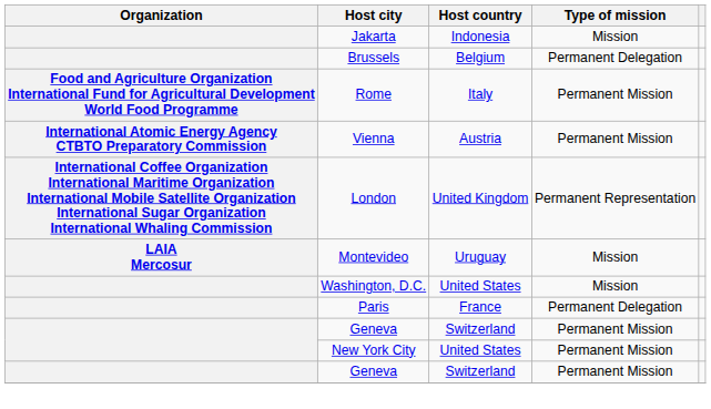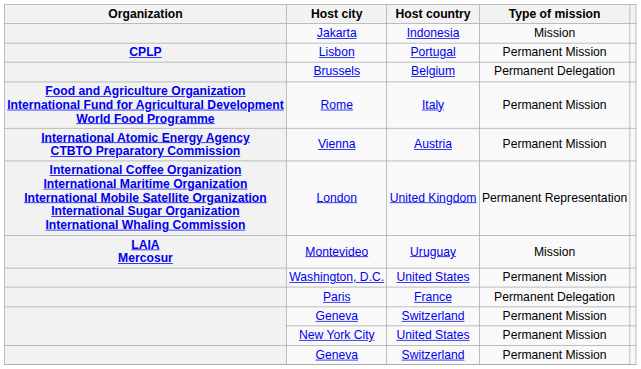+ row: CPLP | Lisbon | Portugal | Permanent Mission
Washington, D.C. | Type of mission: Mission -> Permanent Mission
